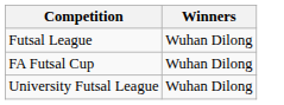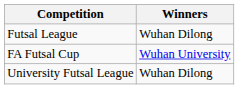FA Futsal Cup | Winners: Wuhan Dilong -> Wuhan University
